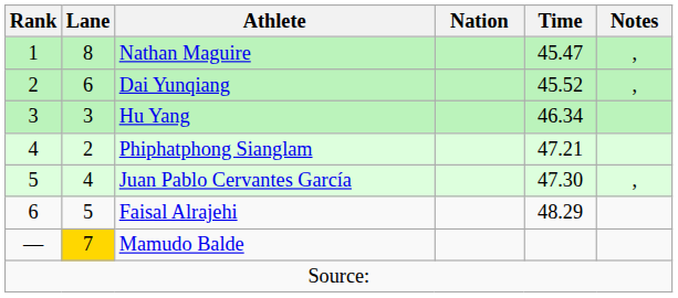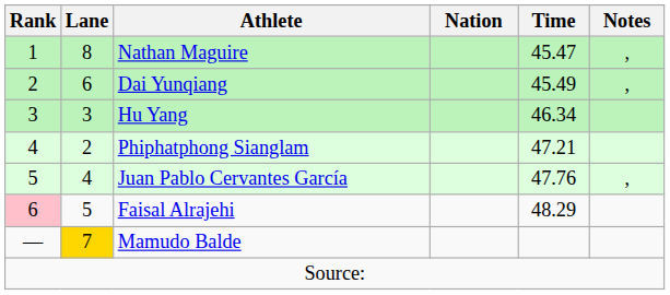Dai Yunqiang | Time: 45.52 -> 45.49
Juan Pablo Cervantes García | Time: 47.30 -> 47.76
Faisal Alrajehi | Rank: no background -> pink background
